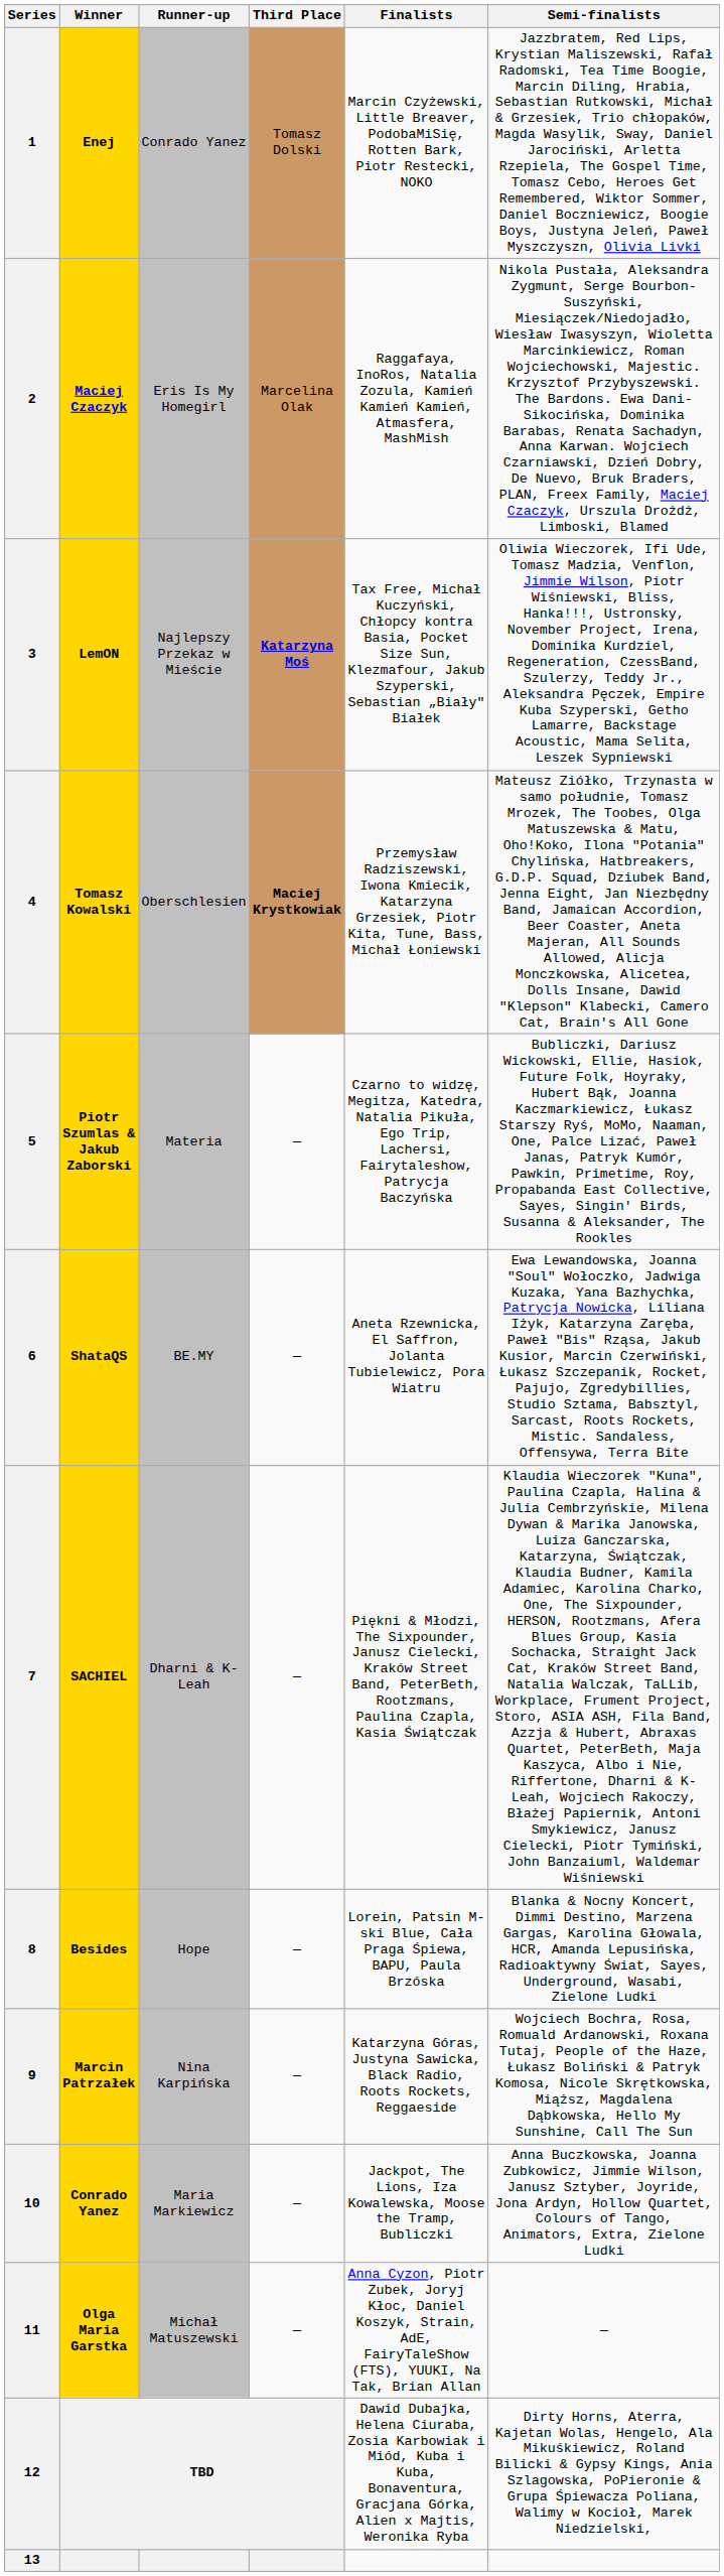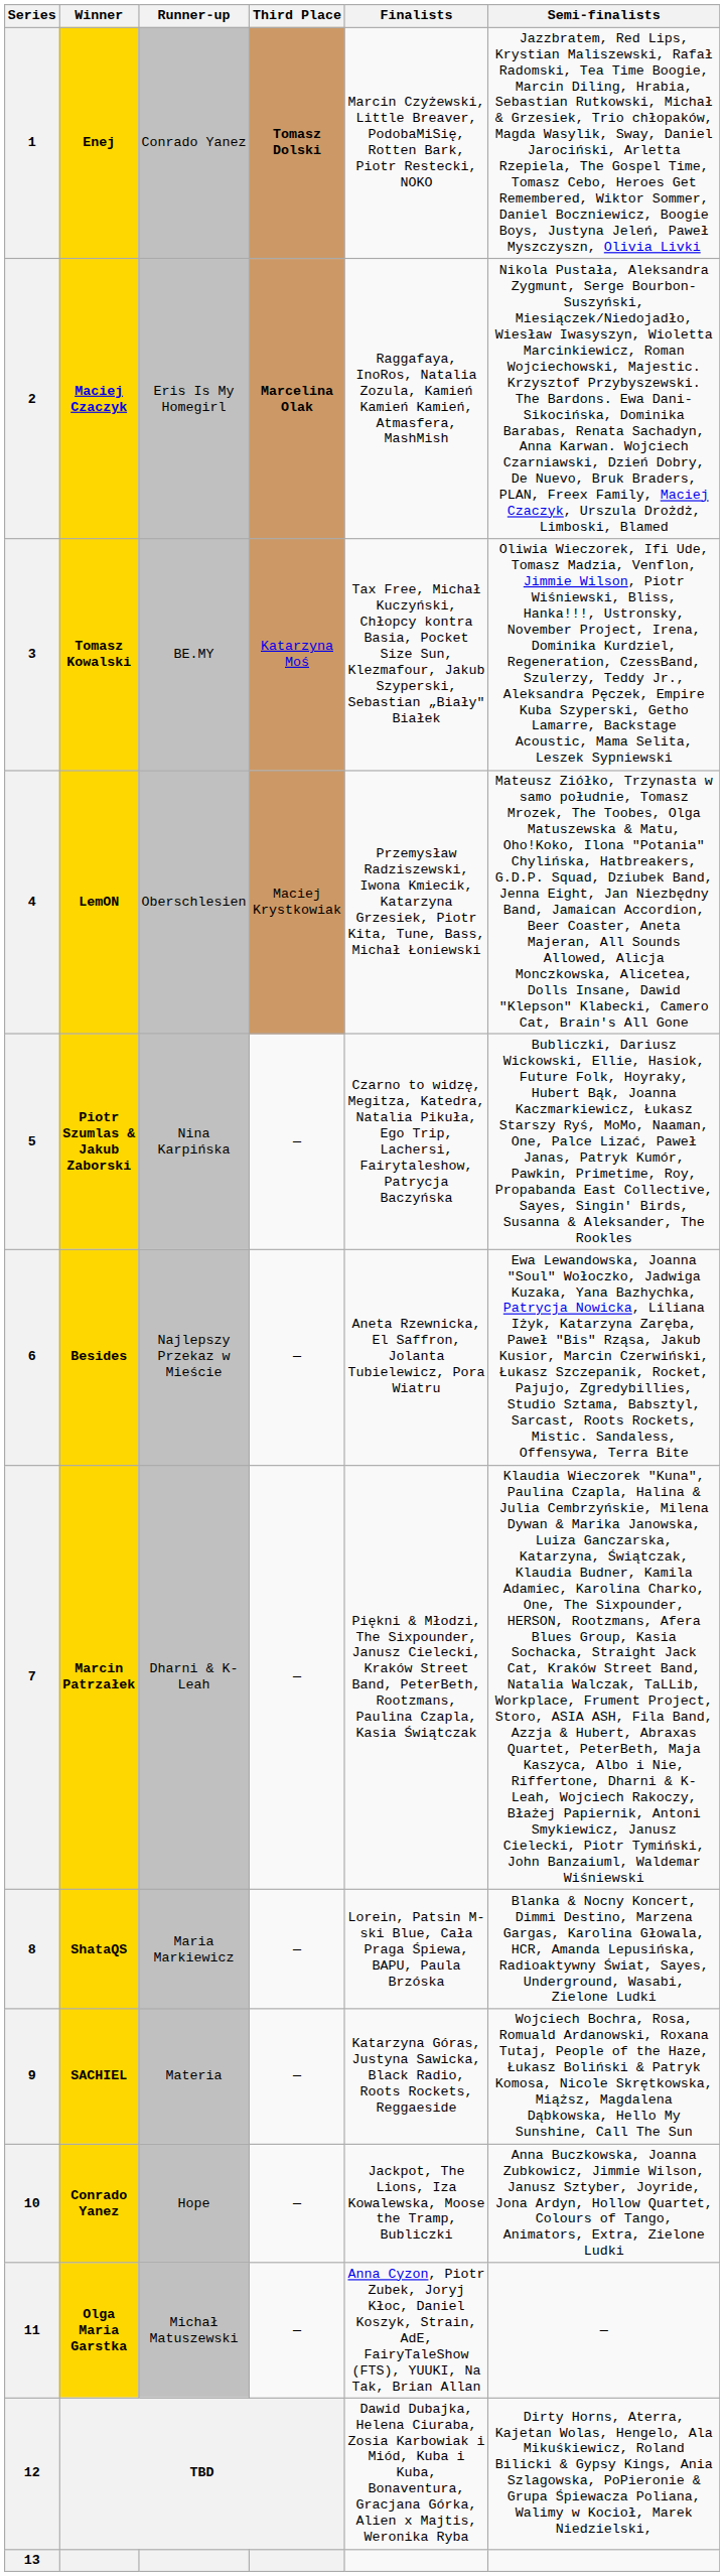1 | Third Place: normal -> bold
2 | Third Place: normal -> bold
3 | Winner: LemON -> Tomasz Kowalski
3 | Runner-up: Najlepszy Przekaz w Mieście -> BE.MY
3 | Third Place: bold -> normal
4 | Winner: Tomasz Kowalski -> LemON
4 | Third Place: bold -> normal
5 | Runner-up: Materia -> Nina Karpińska
6 | Winner: ShataQS -> Besides
6 | Runner-up: BE.MY -> Najlepszy Przekaz w Mieście
7 | Winner: SACHIEL -> Marcin Patrzałek
8 | Winner: Besides -> ShataQS
8 | Runner-up: Hope -> Maria Markiewicz
9 | Winner: Marcin Patrzałek -> SACHIEL
9 | Runner-up: Nina Karpińska -> Materia
10 | Runner-up: Maria Markiewicz -> Hope
